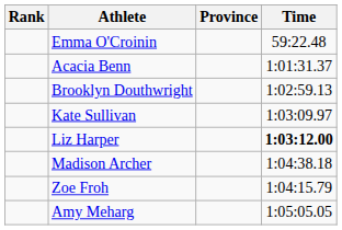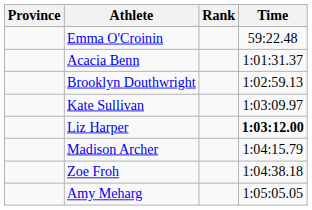columns swapped: Rank <-> Province
Madison Archer | Time: 1:04:38.18 -> 1:04:15.79
Zoe Froh | Time: 1:04:15.79 -> 1:04:38.18
